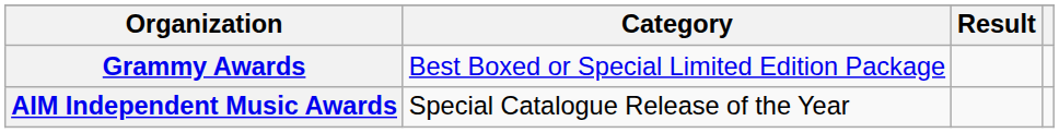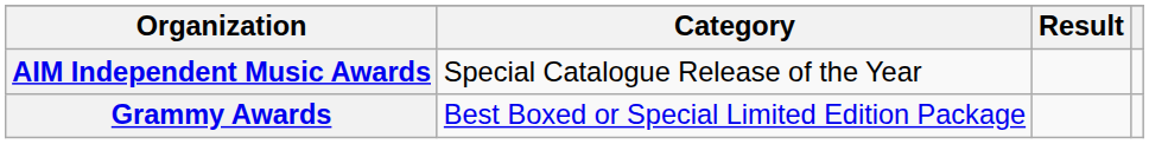rows swapped: Grammy Awards <-> AIM Independent Music Awards
